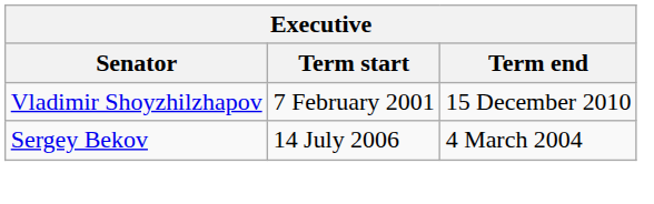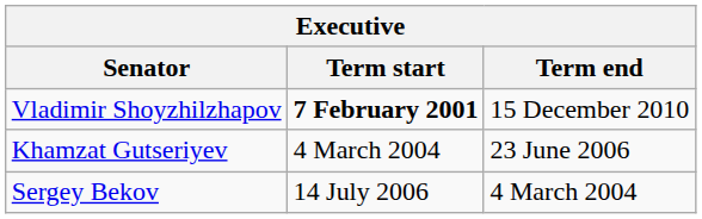Vladimir Shoyzhilzhapov | Term start: normal -> bold
+ row: Khamzat Gutseriyev | 4 March 2004 | 23 June 2006
